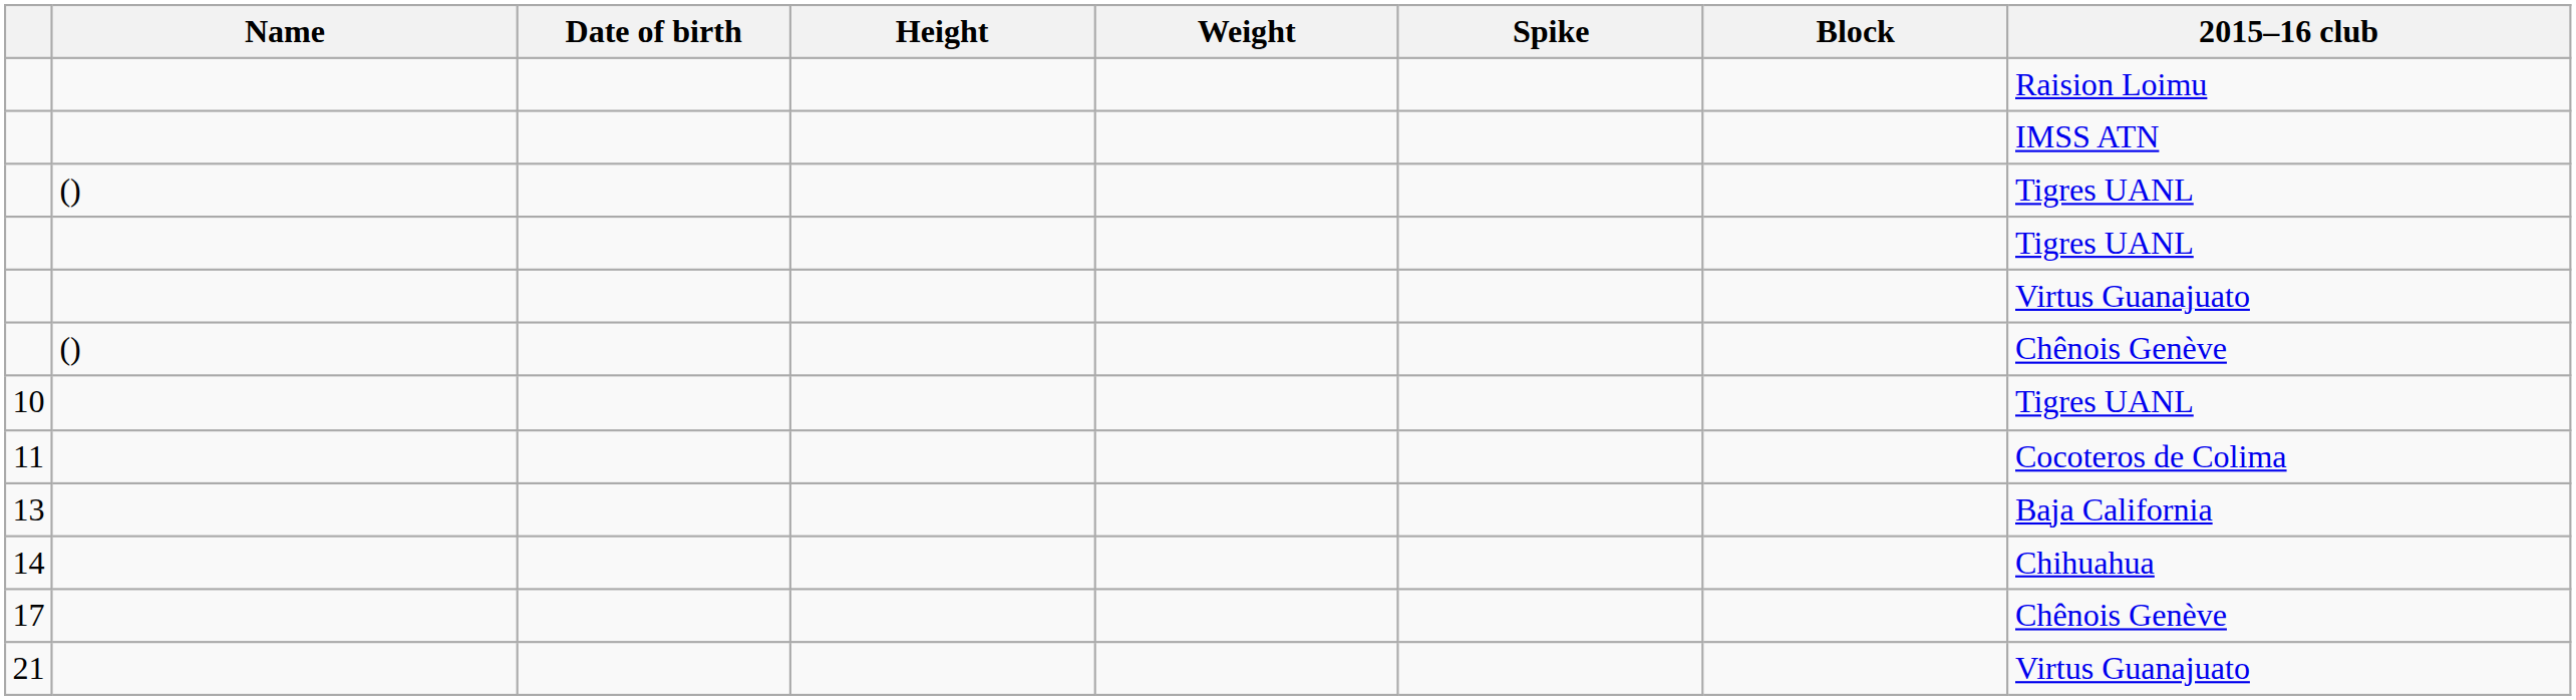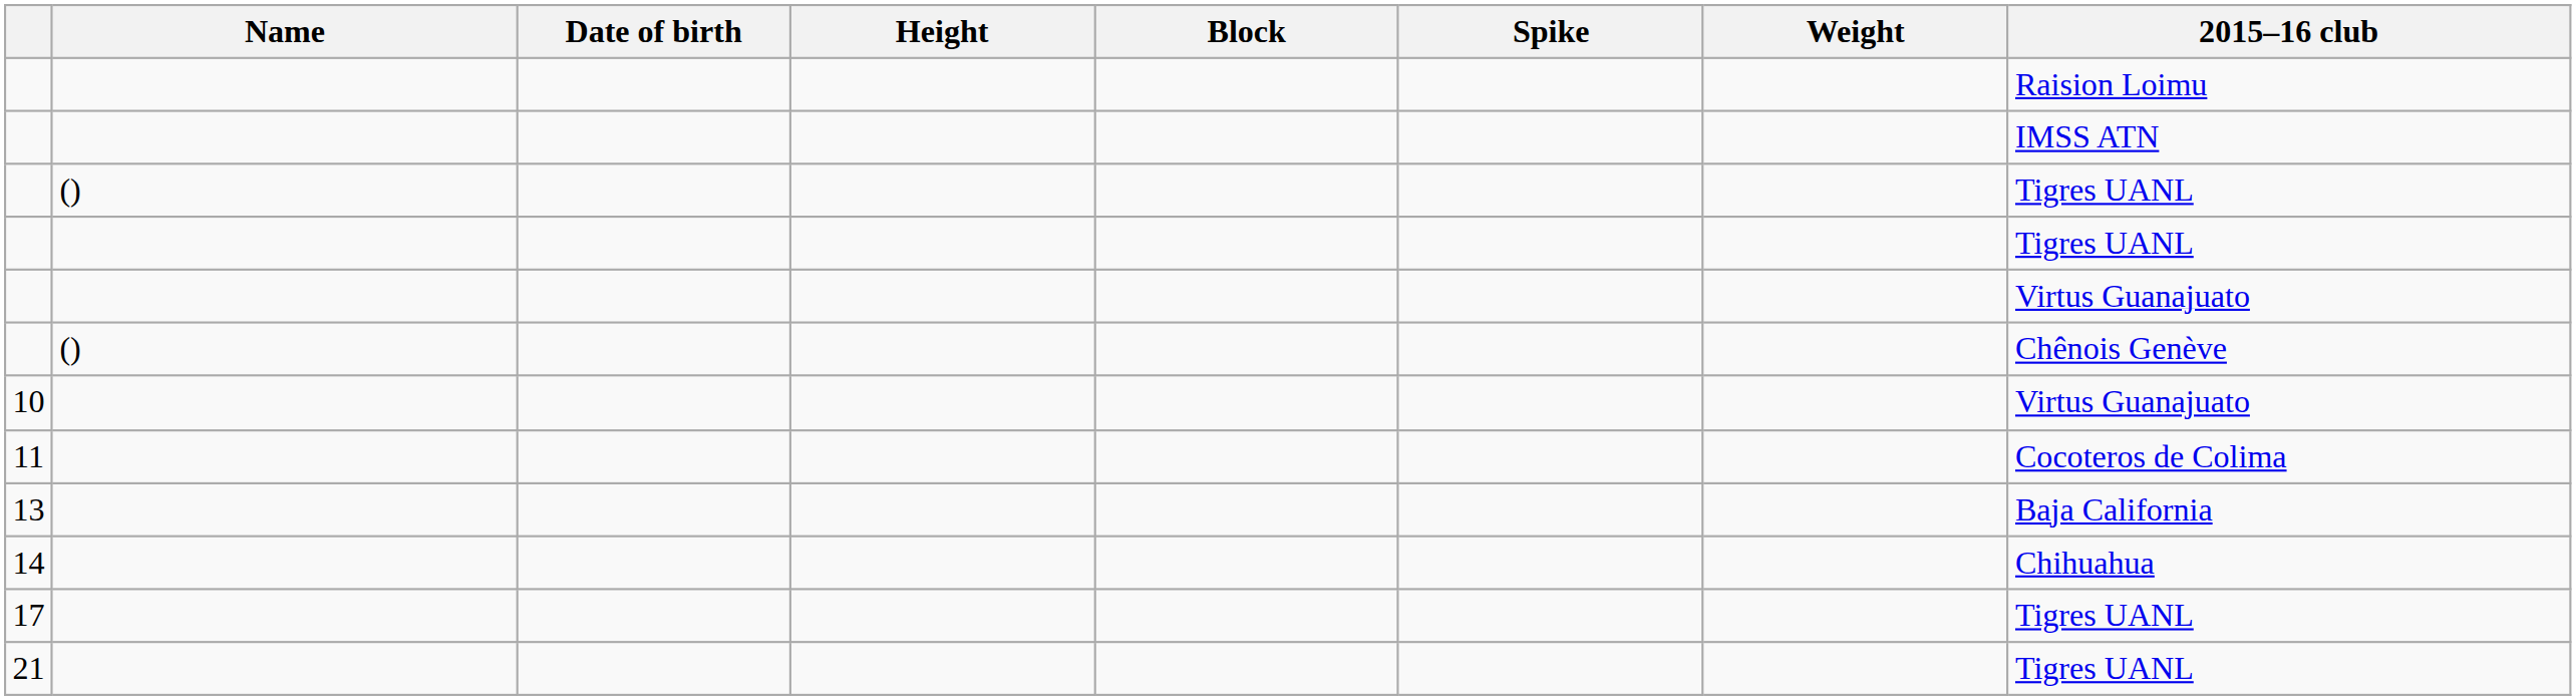columns swapped: Weight <-> Block
10 | 2015–16 club: Tigres UANL -> Virtus Guanajuato
17 | 2015–16 club: Chênois Genève -> Tigres UANL
21 | 2015–16 club: Virtus Guanajuato -> Tigres UANL
